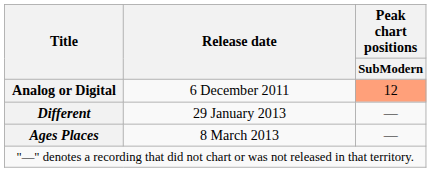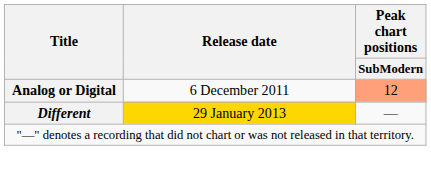Different | Release date: no background -> gold background
- row: Ages Places | 8 March 2013 | —
